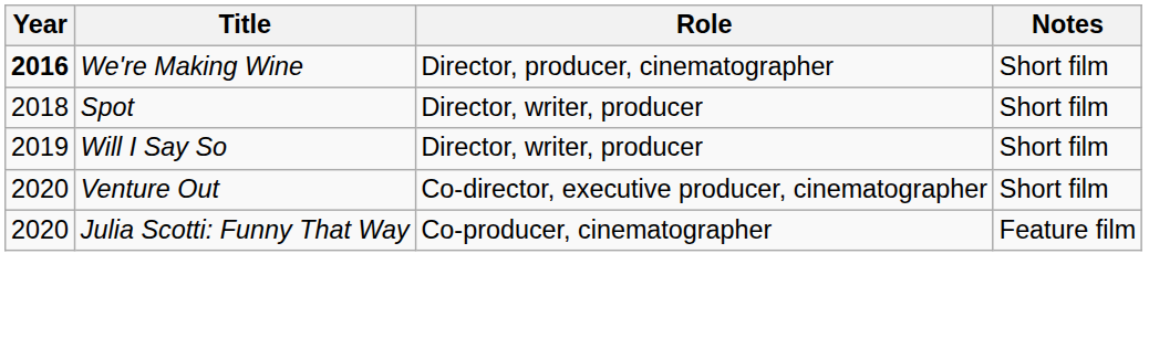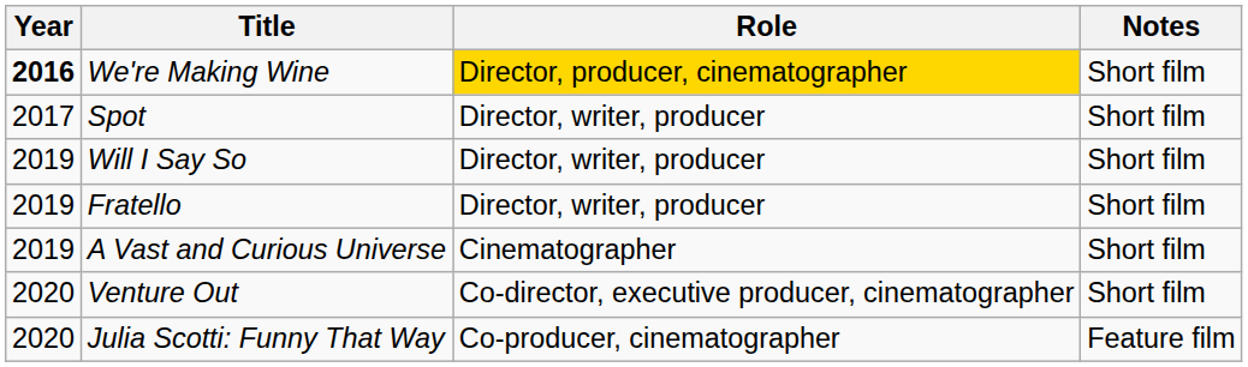We're Making Wine | Role: no background -> gold background
Spot | Year: 2018 -> 2017
+ row: 2019 | Fratello | Director, writer, producer | Short film
+ row: 2019 | A Vast and Curious Universe | Cinematographer | Short film
